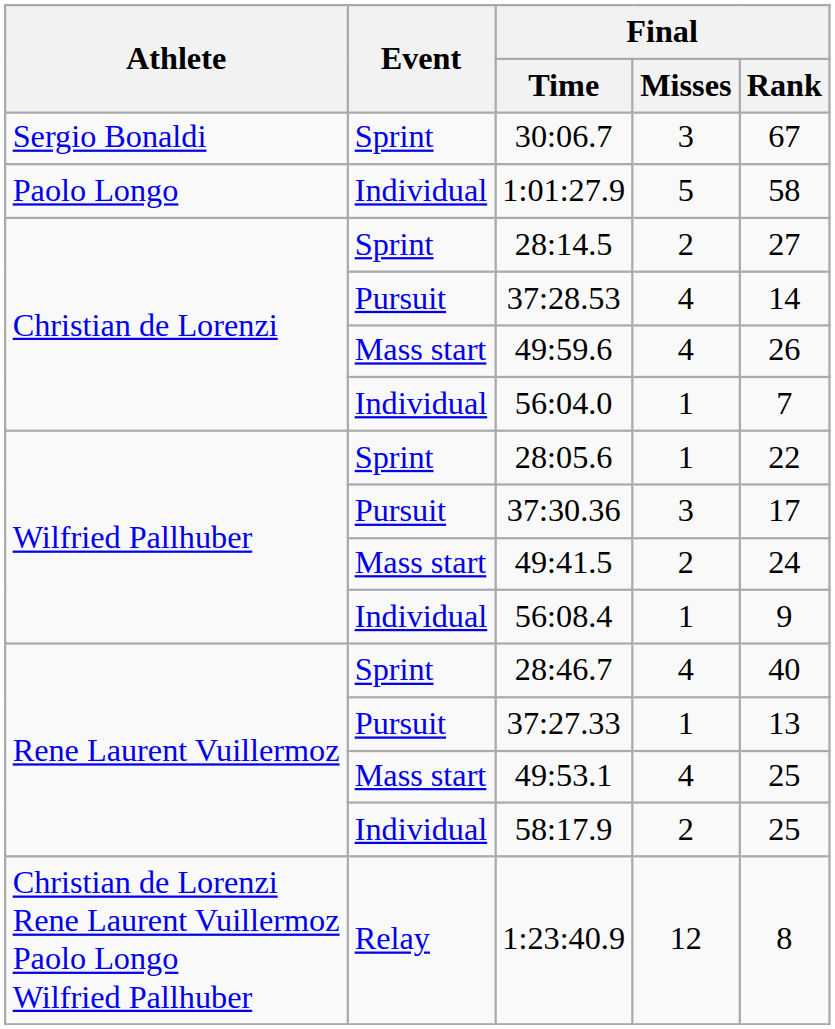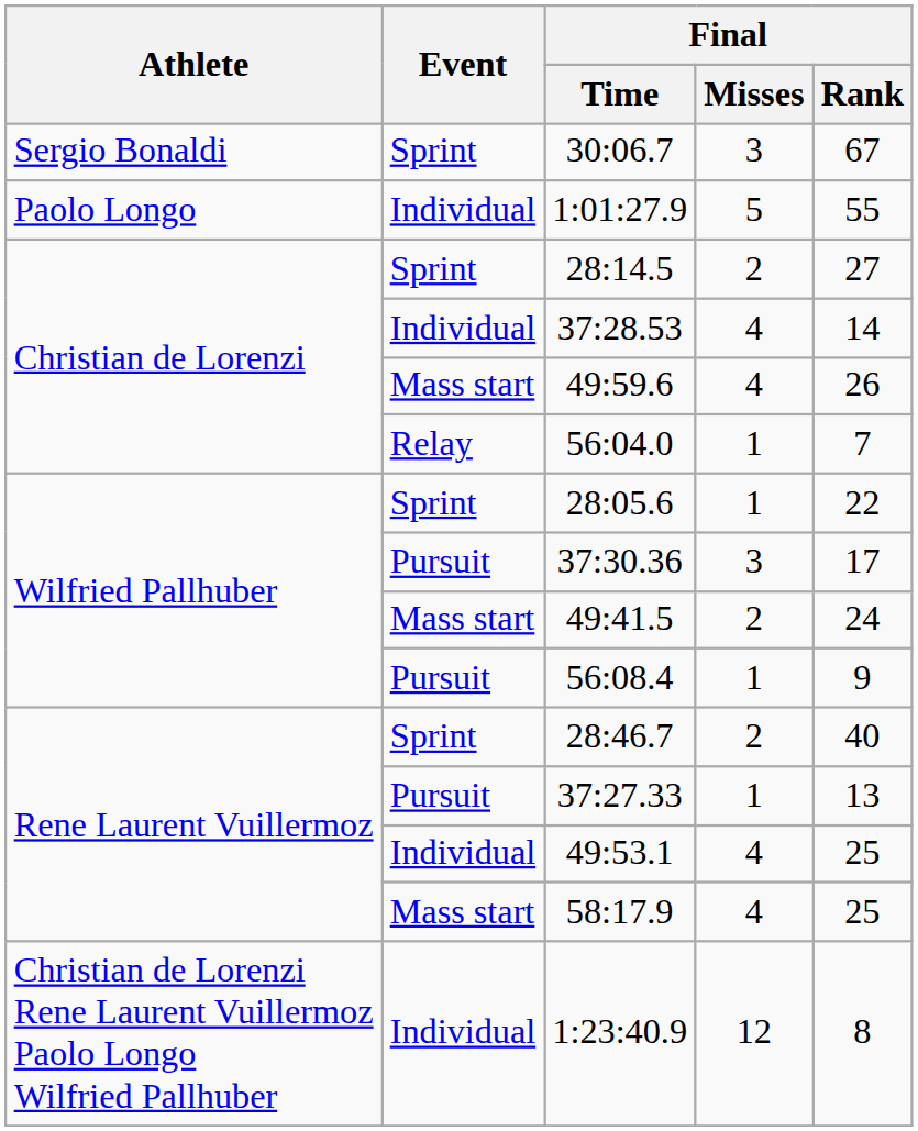1:01:27.9 | Final / Rank: 58 -> 55
37:28.53 | Event: Pursuit -> Individual
56:04.0 | Event: Individual -> Relay
56:08.4 | Event: Individual -> Pursuit
28:46.7 | Final / Misses: 4 -> 2
49:53.1 | Event: Mass start -> Individual
58:17.9 | Event: Individual -> Mass start
58:17.9 | Final / Misses: 2 -> 4
1:23:40.9 | Event: Relay -> Individual
